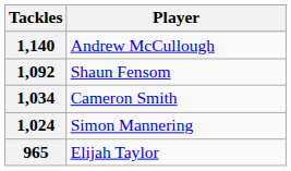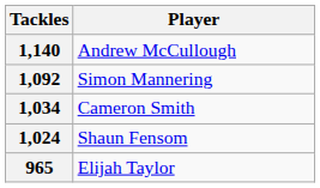1,092 | Player: Shaun Fensom -> Simon Mannering
1,024 | Player: Simon Mannering -> Shaun Fensom
